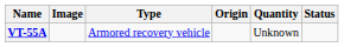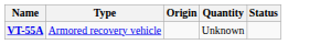- column: Image
